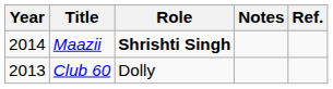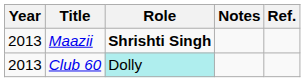Maazii | Year: 2014 -> 2013
Club 60 | Role: no background -> paleturquoise background
